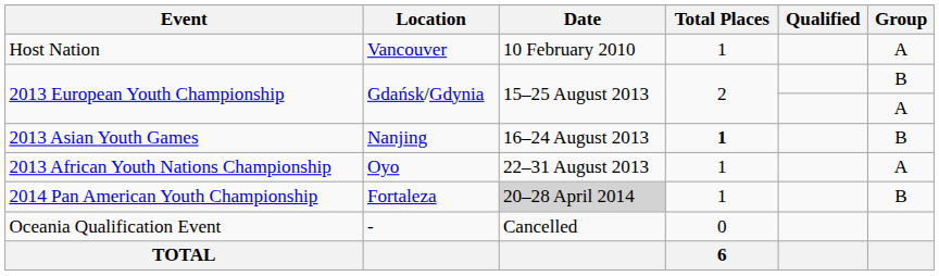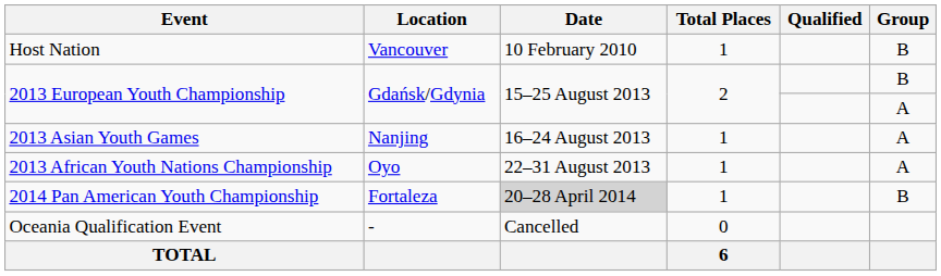Host Nation | Group: A -> B
2013 Asian Youth Games | Total Places: bold -> normal
2013 Asian Youth Games | Group: B -> A
